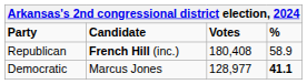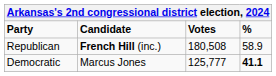Republican | Votes: 180,408 -> 180,508
Democratic | Votes: 128,977 -> 125,777
